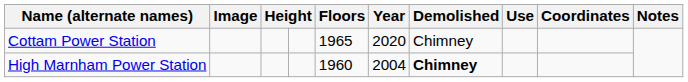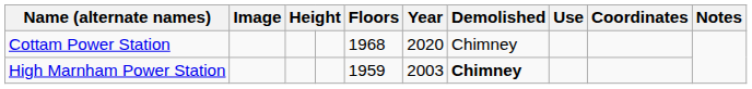Cottam Power Station | Floors: 1965 -> 1968
High Marnham Power Station | Floors: 1960 -> 1959
High Marnham Power Station | Year: 2004 -> 2003
